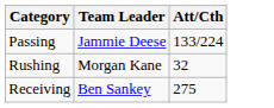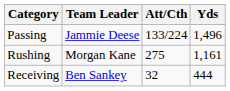+ column: Yds | 1,496 | 1,161 | 444
Rushing | Att/Cth: 32 -> 275
Receiving | Att/Cth: 275 -> 32
